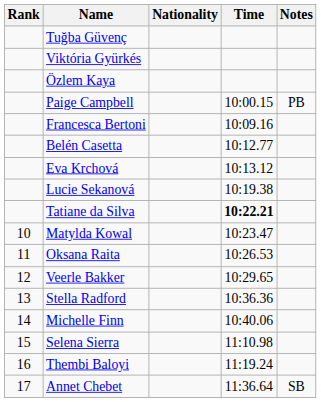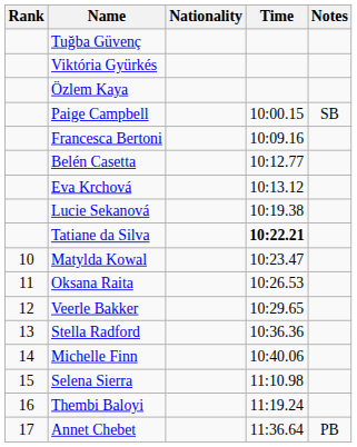Paige Campbell | Notes: PB -> SB
Annet Chebet | Notes: SB -> PB
